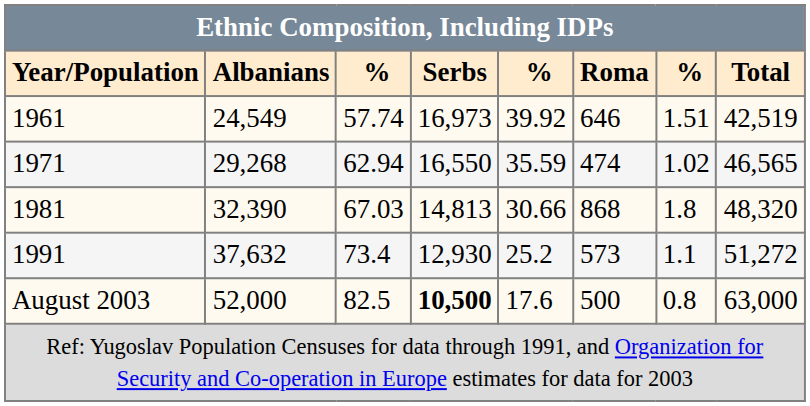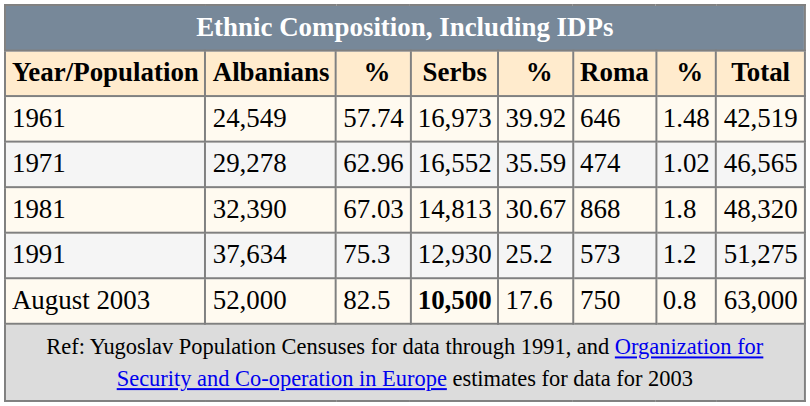1961 | column 7: 1.51 -> 1.48
1971 | Albanians: 29,268 -> 29,278
1971 | column 3: 62.94 -> 62.96
1971 | Serbs: 16,550 -> 16,552
1981 | column 5: 30.66 -> 30.67
1991 | Albanians: 37,632 -> 37,634
1991 | column 3: 73.4 -> 75.3
1991 | column 7: 1.1 -> 1.2
1991 | Total: 51,272 -> 51,275
August 2003 | Roma: 500 -> 750
